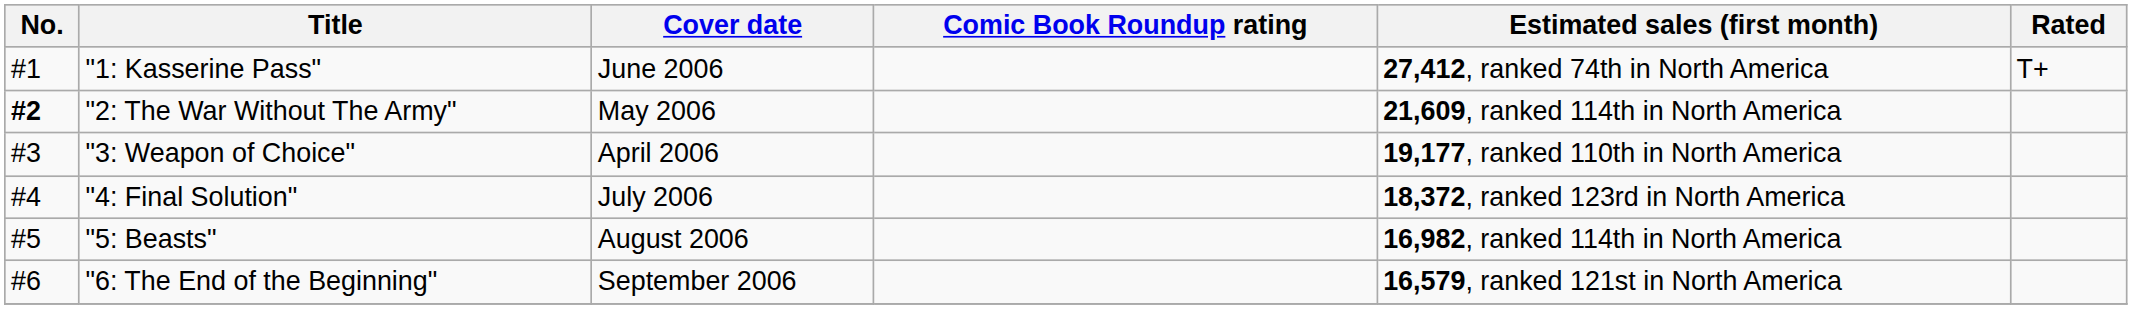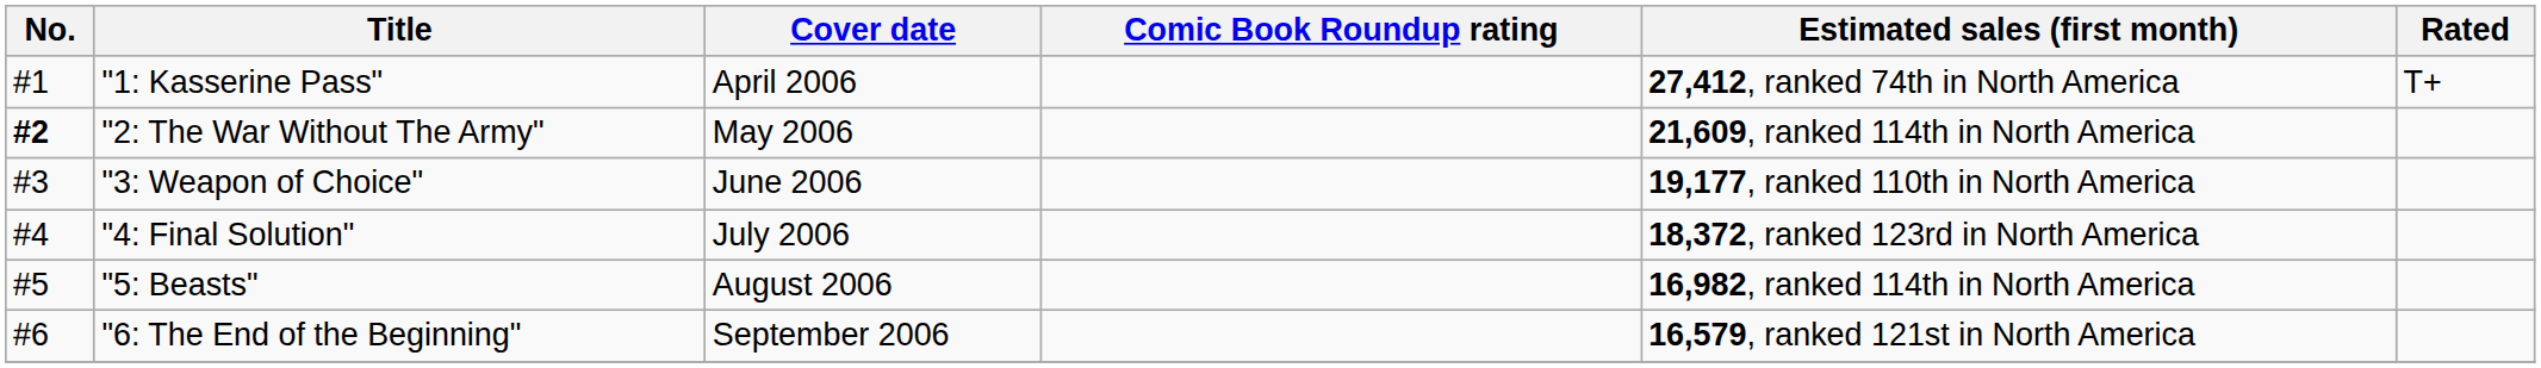"1: Kasserine Pass" | Cover date: June 2006 -> April 2006
"3: Weapon of Choice" | Cover date: April 2006 -> June 2006
